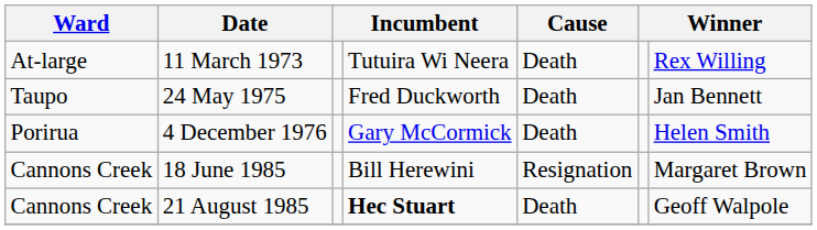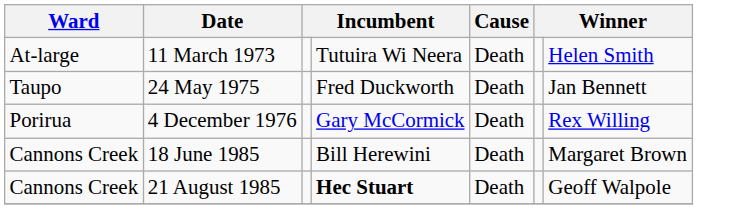11 March 1973 | column 7: Rex Willing -> Helen Smith
4 December 1976 | column 7: Helen Smith -> Rex Willing
18 June 1985 | Cause: Resignation -> Death
